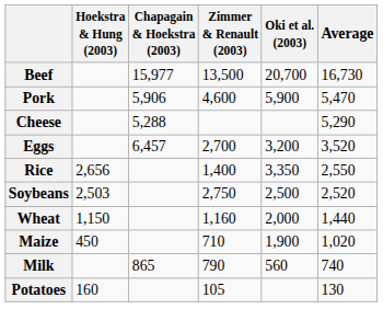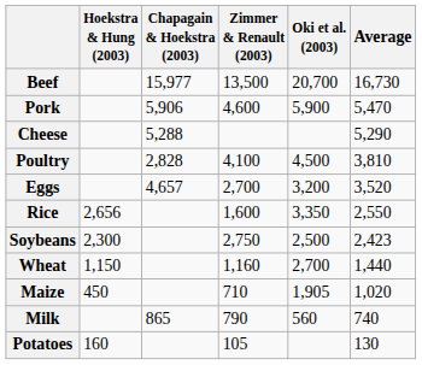+ row: Poultry | 2,828 | 4,100 | 4,500 | 3,810
Eggs | Chapagain & Hoekstra (2003): 6,457 -> 4,657
Rice | Zimmer & Renault (2003): 1,400 -> 1,600
Soybeans | Hoekstra & Hung (2003): 2,503 -> 2,300
Soybeans | Average: 2,520 -> 2,423
Wheat | Oki et al. (2003): 2,000 -> 2,700
Maize | Oki et al. (2003): 1,900 -> 1,905
